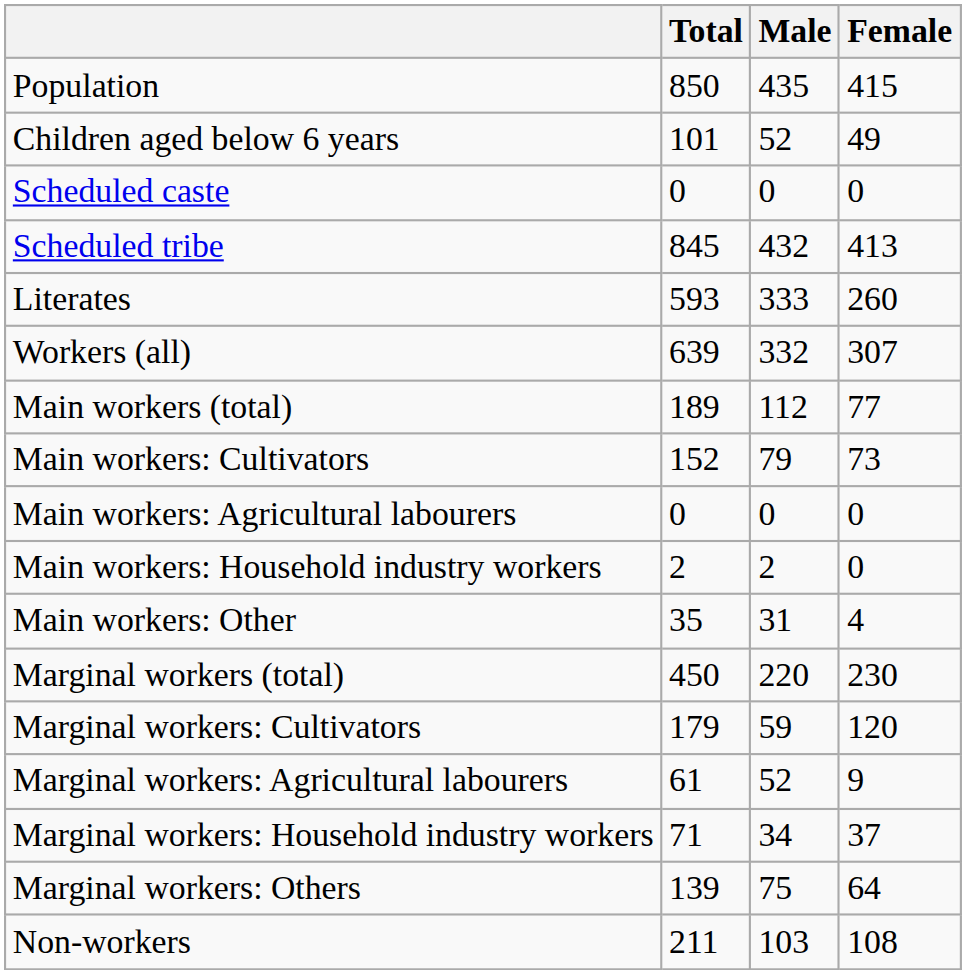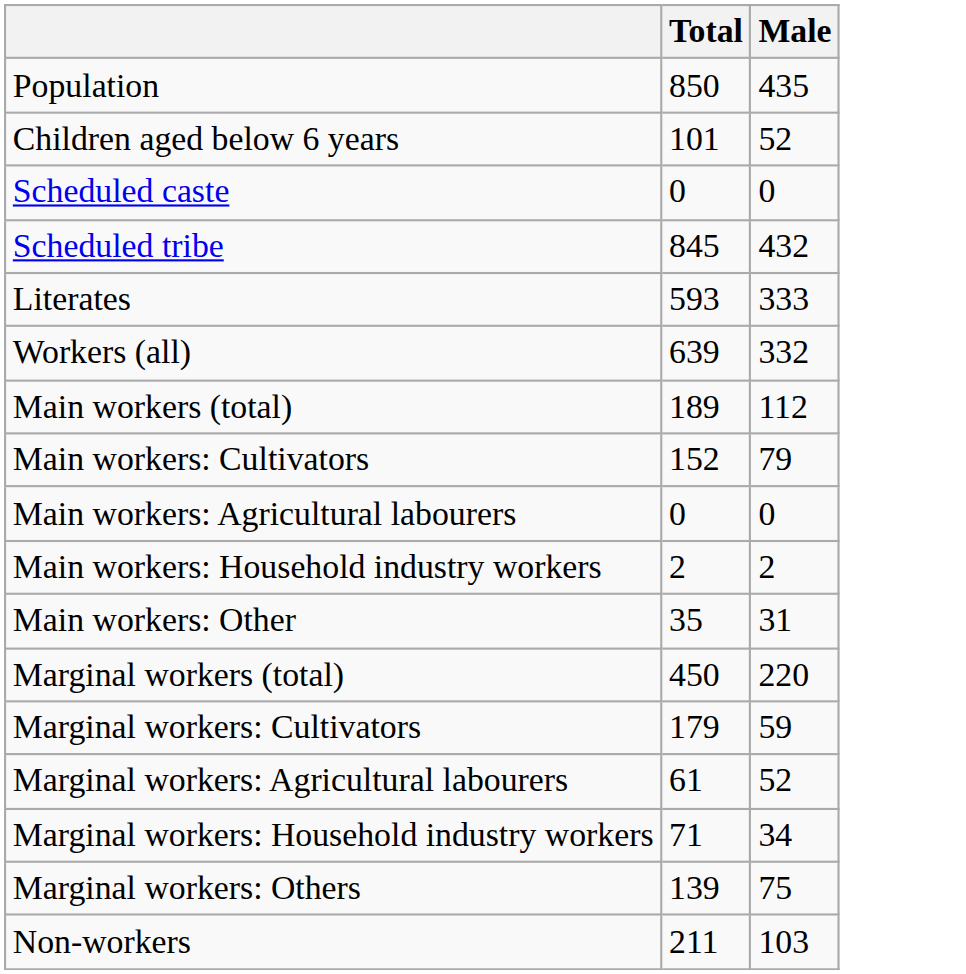- column: Female | 415 | 49 | 0 | 413 | 260 | 307 | 77 | 73 | 0 | 0 | 4 | 230 | 120 | 9 | 37 | 64 | 108
